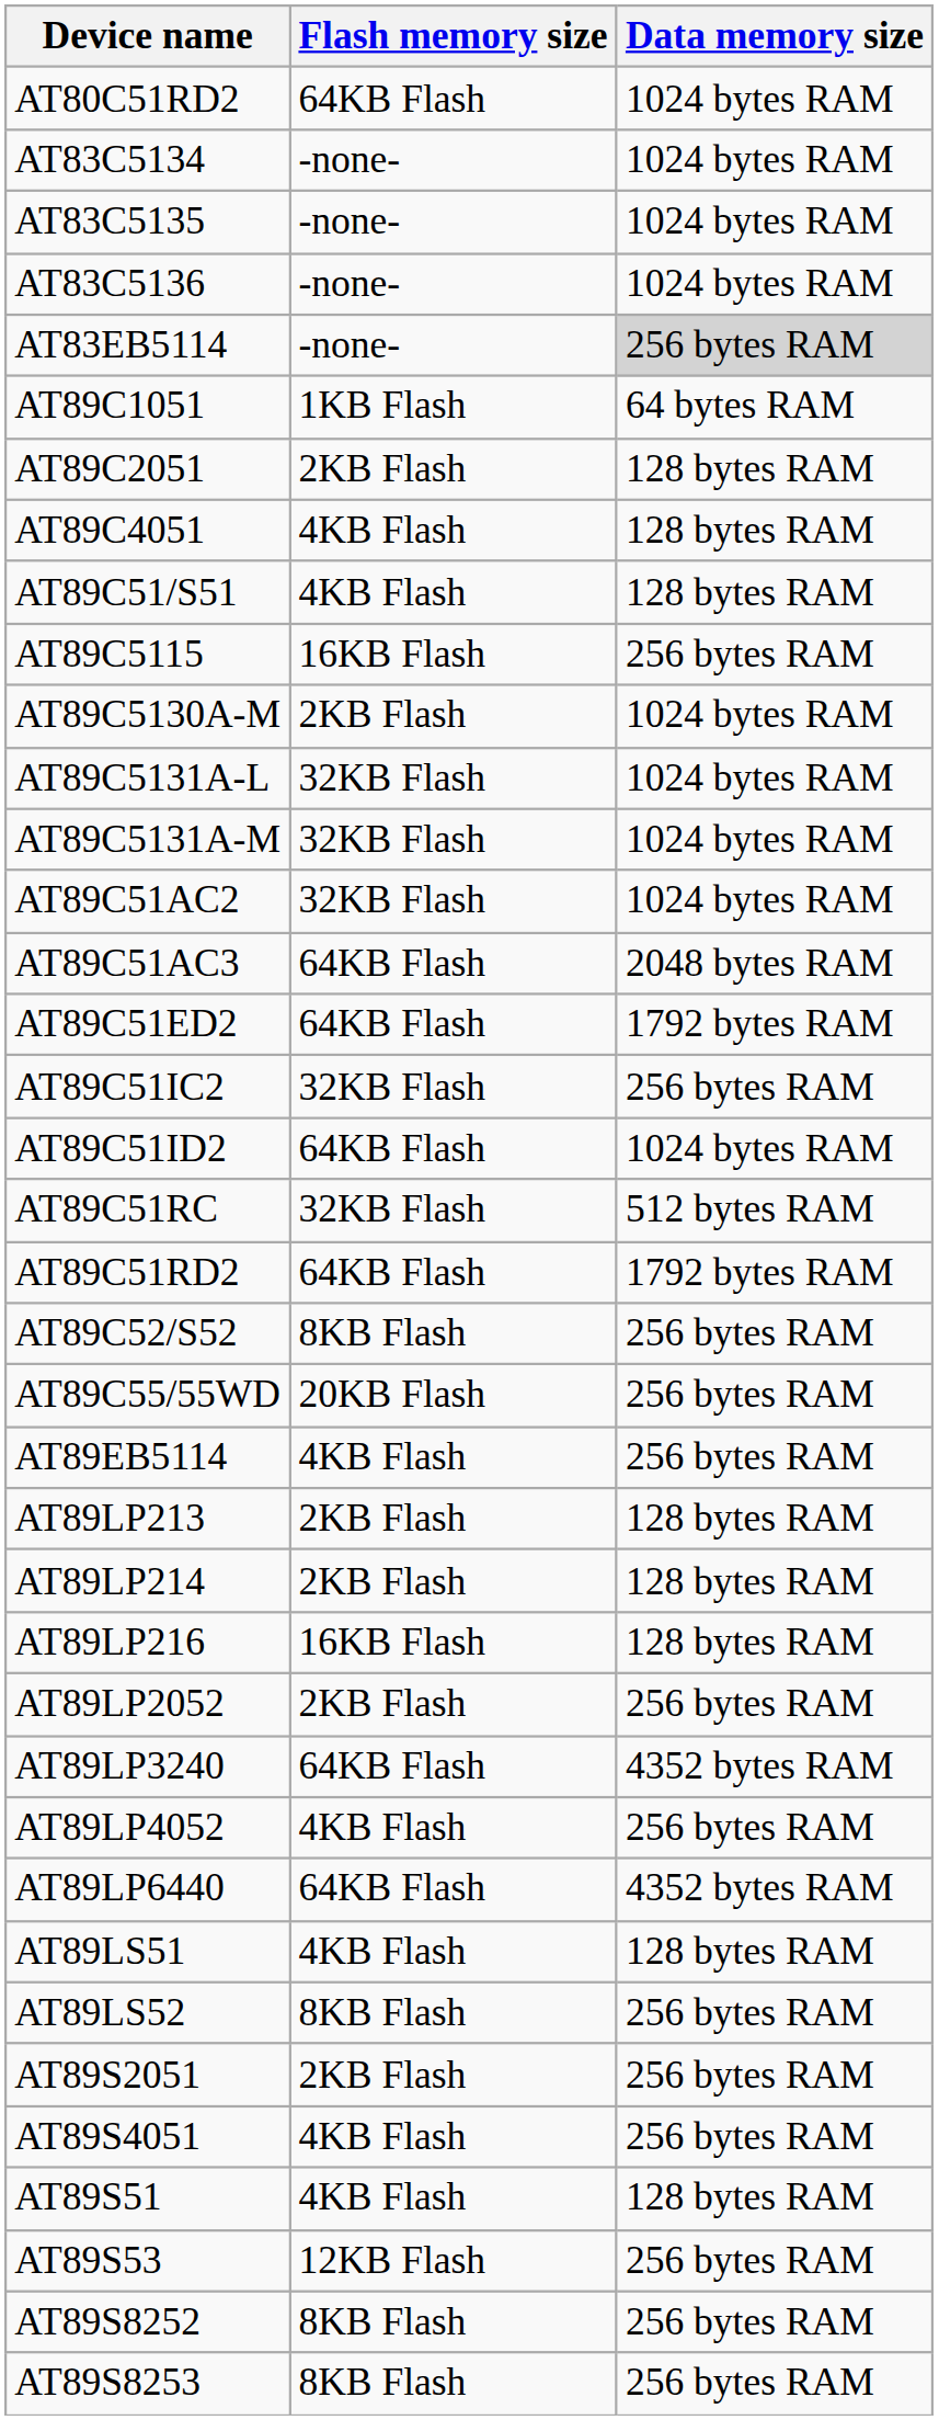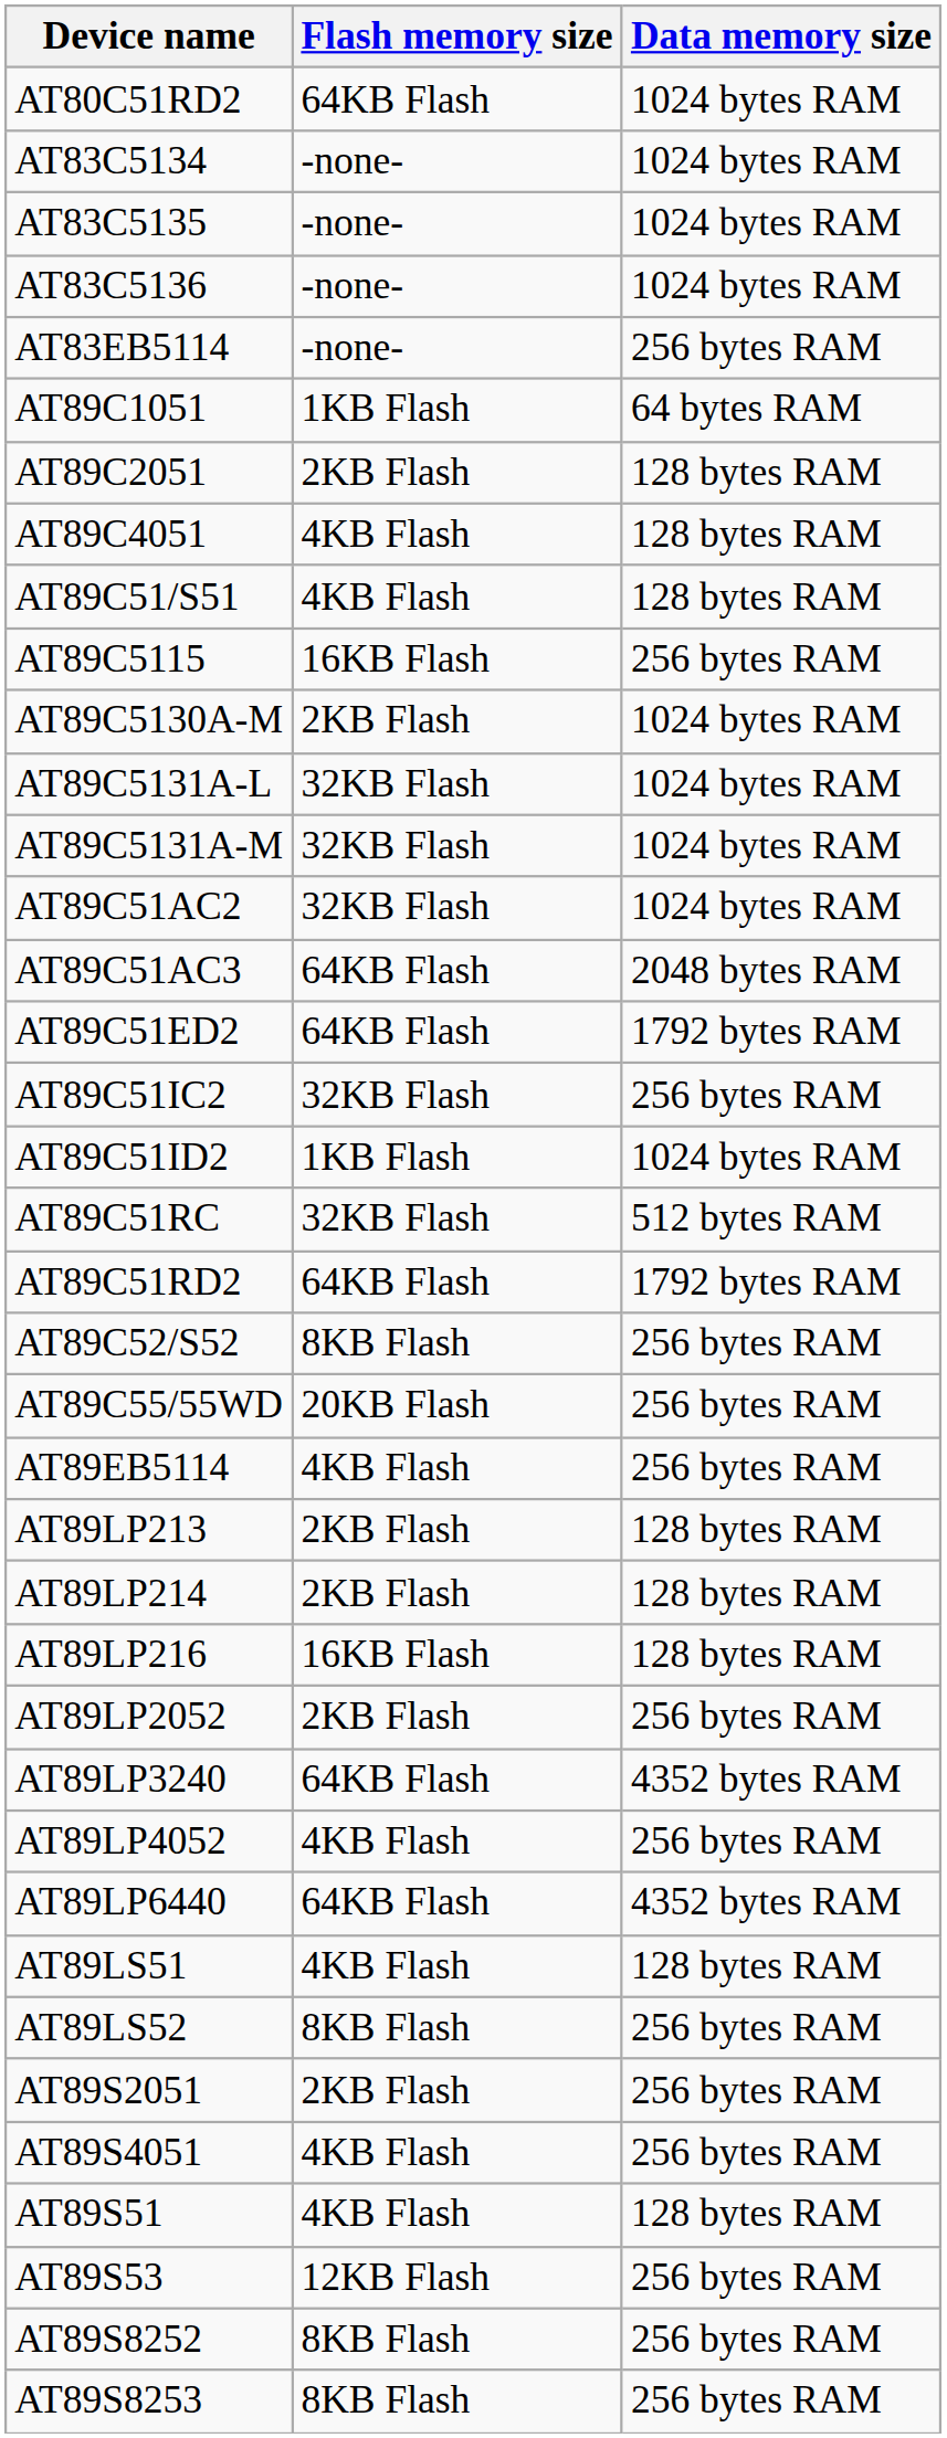AT83EB5114 | Data memory size: lightgrey background -> no background
AT89C51ID2 | Flash memory size: 64KB Flash -> 1KB Flash
